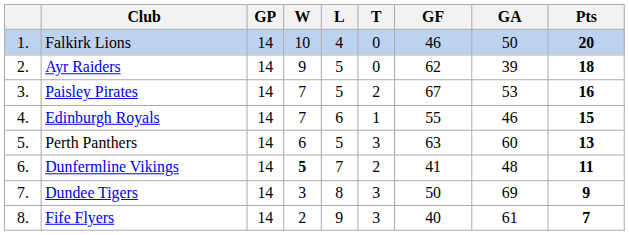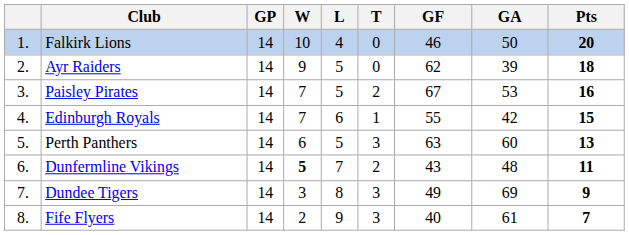Edinburgh Royals | GA: 46 -> 42
Dunfermline Vikings | GF: 41 -> 43
Dundee Tigers | GF: 50 -> 49
